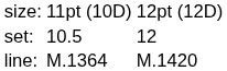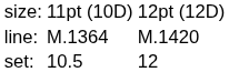rows swapped: set: <-> line:
